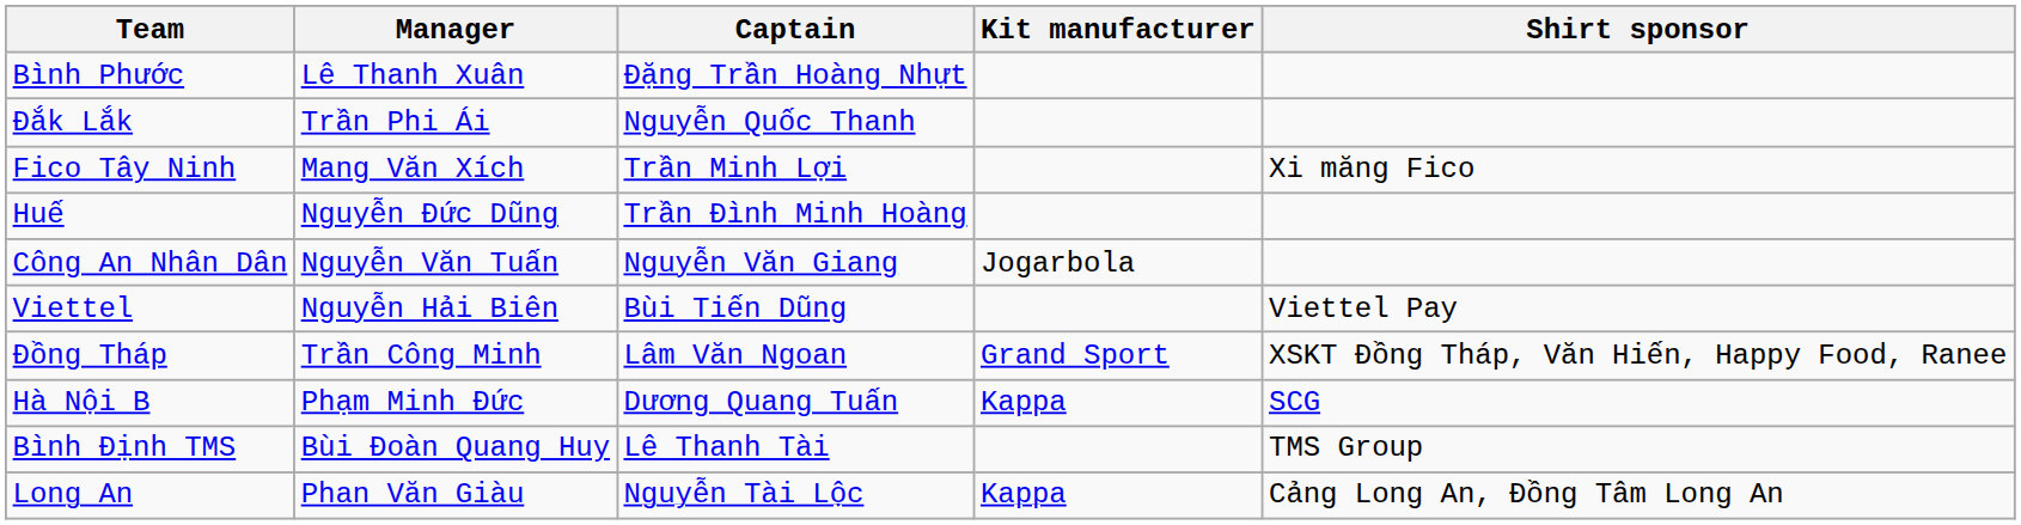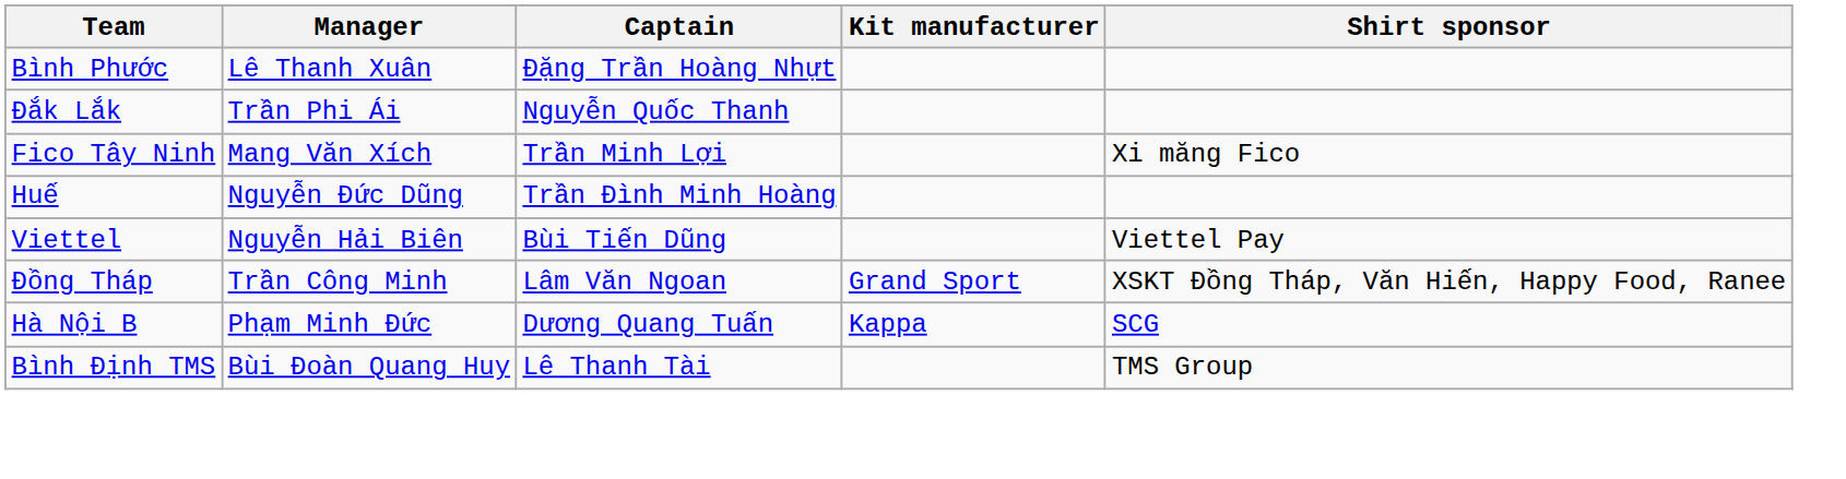- row: Công An Nhân Dân | Nguyễn Văn Tuấn | Nguyễn Văn Giang | Jogarbola
- row: Long An | Phan Văn Giàu | Nguyễn Tài Lộc | Kappa | Cảng Long An, Đồng Tâm Long An
